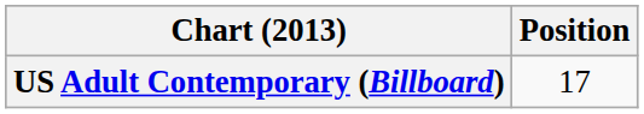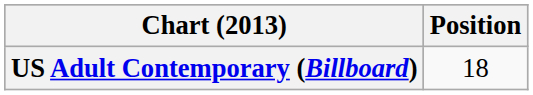US Adult Contemporary (Billboard) | Position: 17 -> 18
